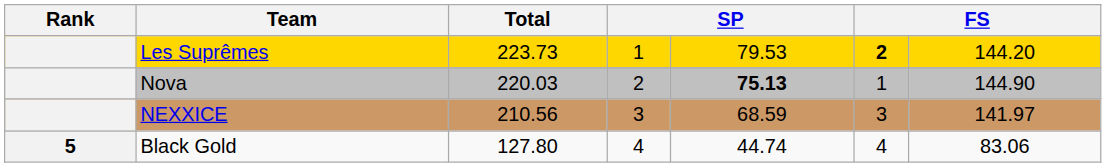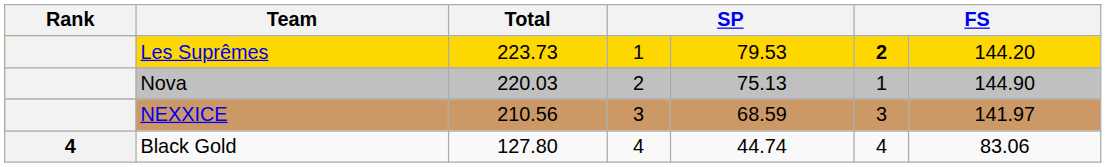Nova | column 5: bold -> normal
Black Gold | Rank: 5 -> 4
